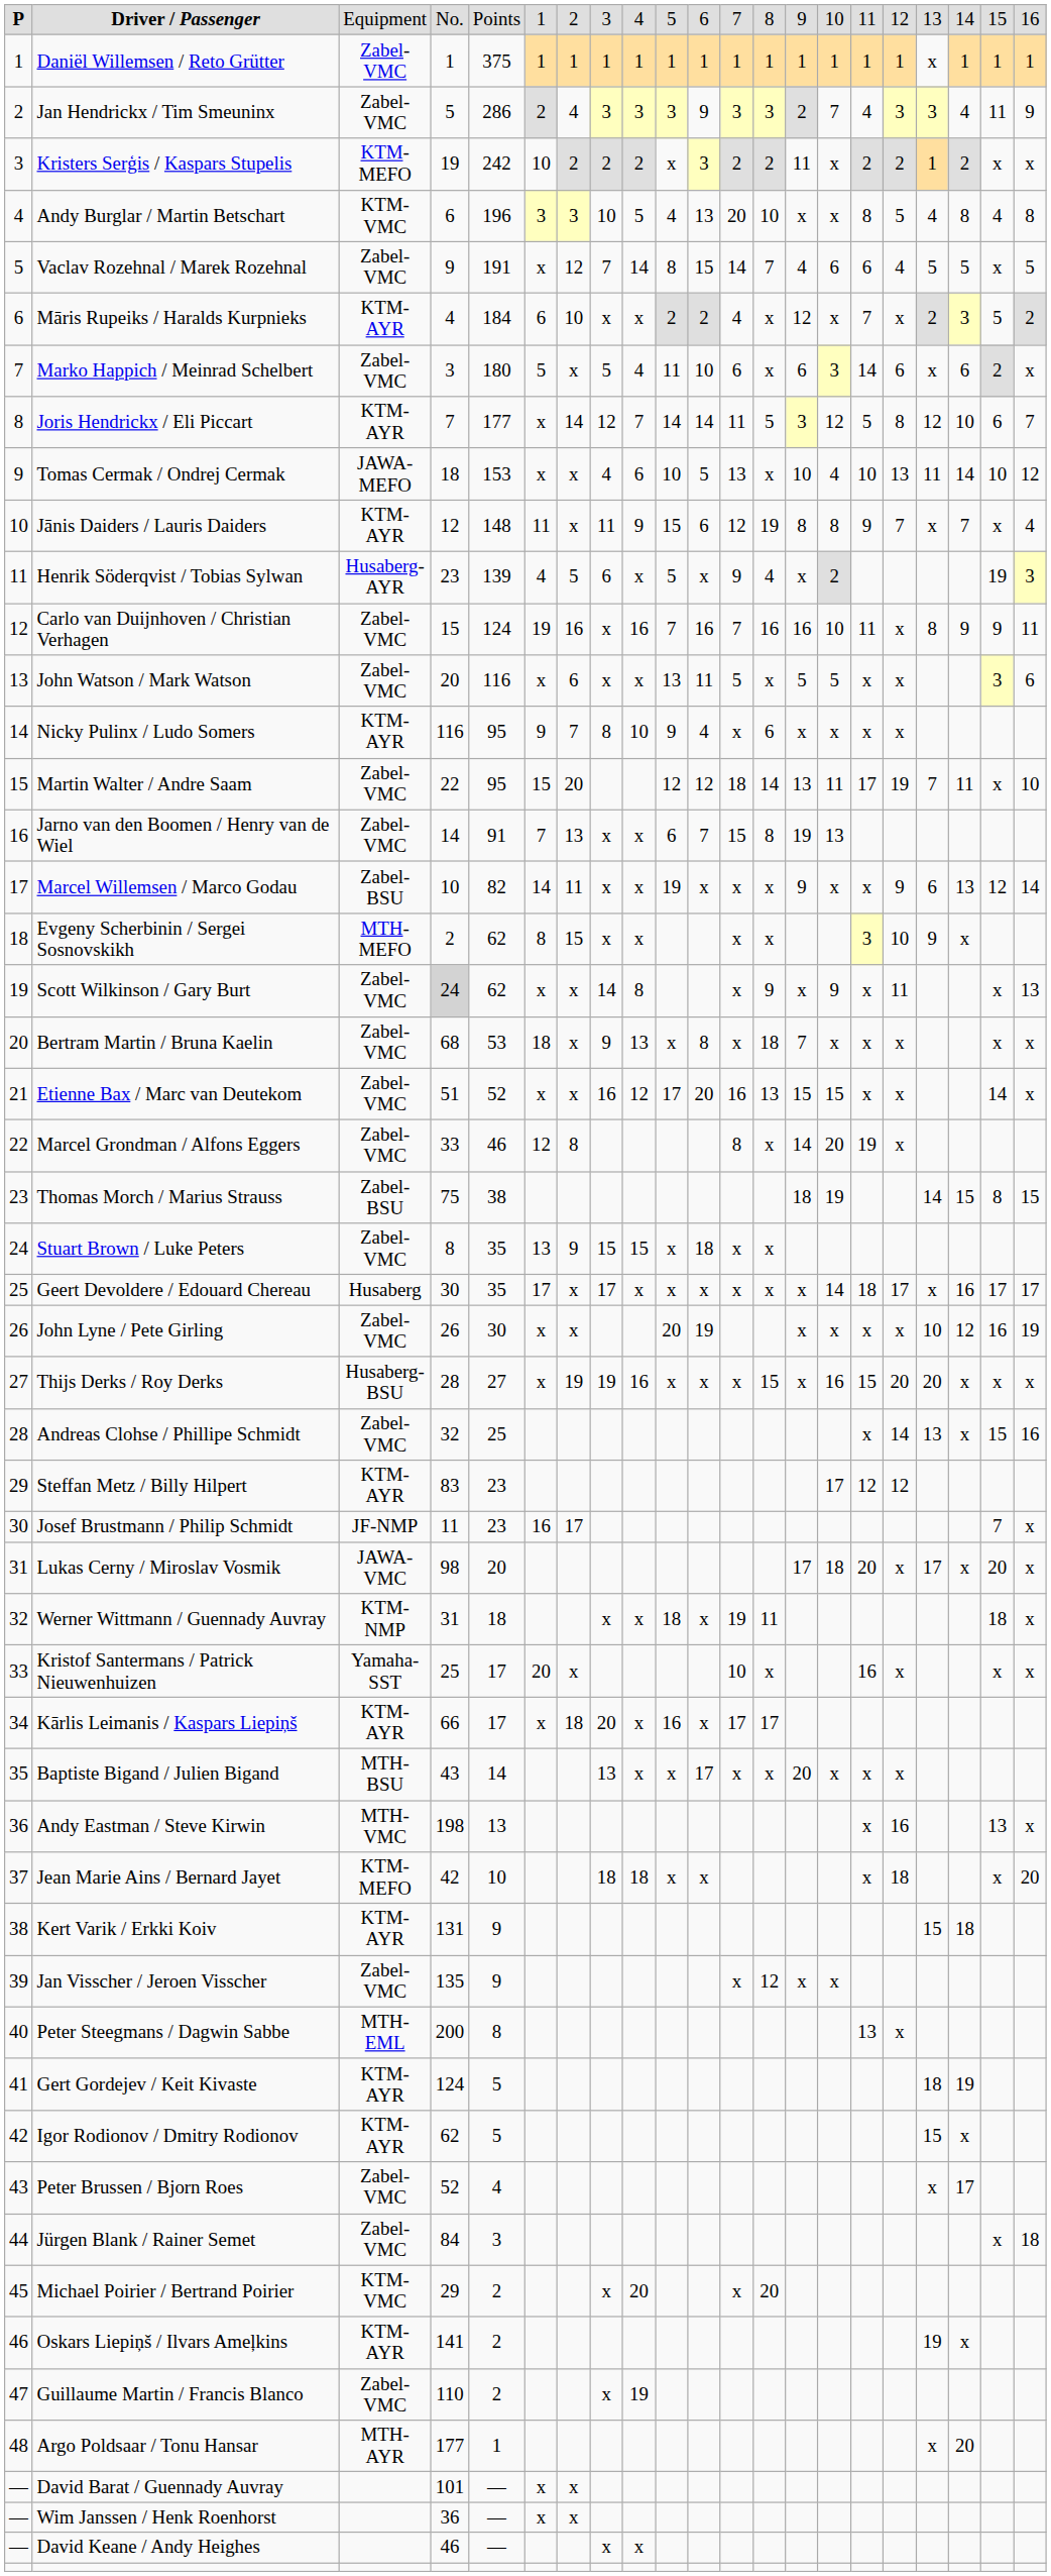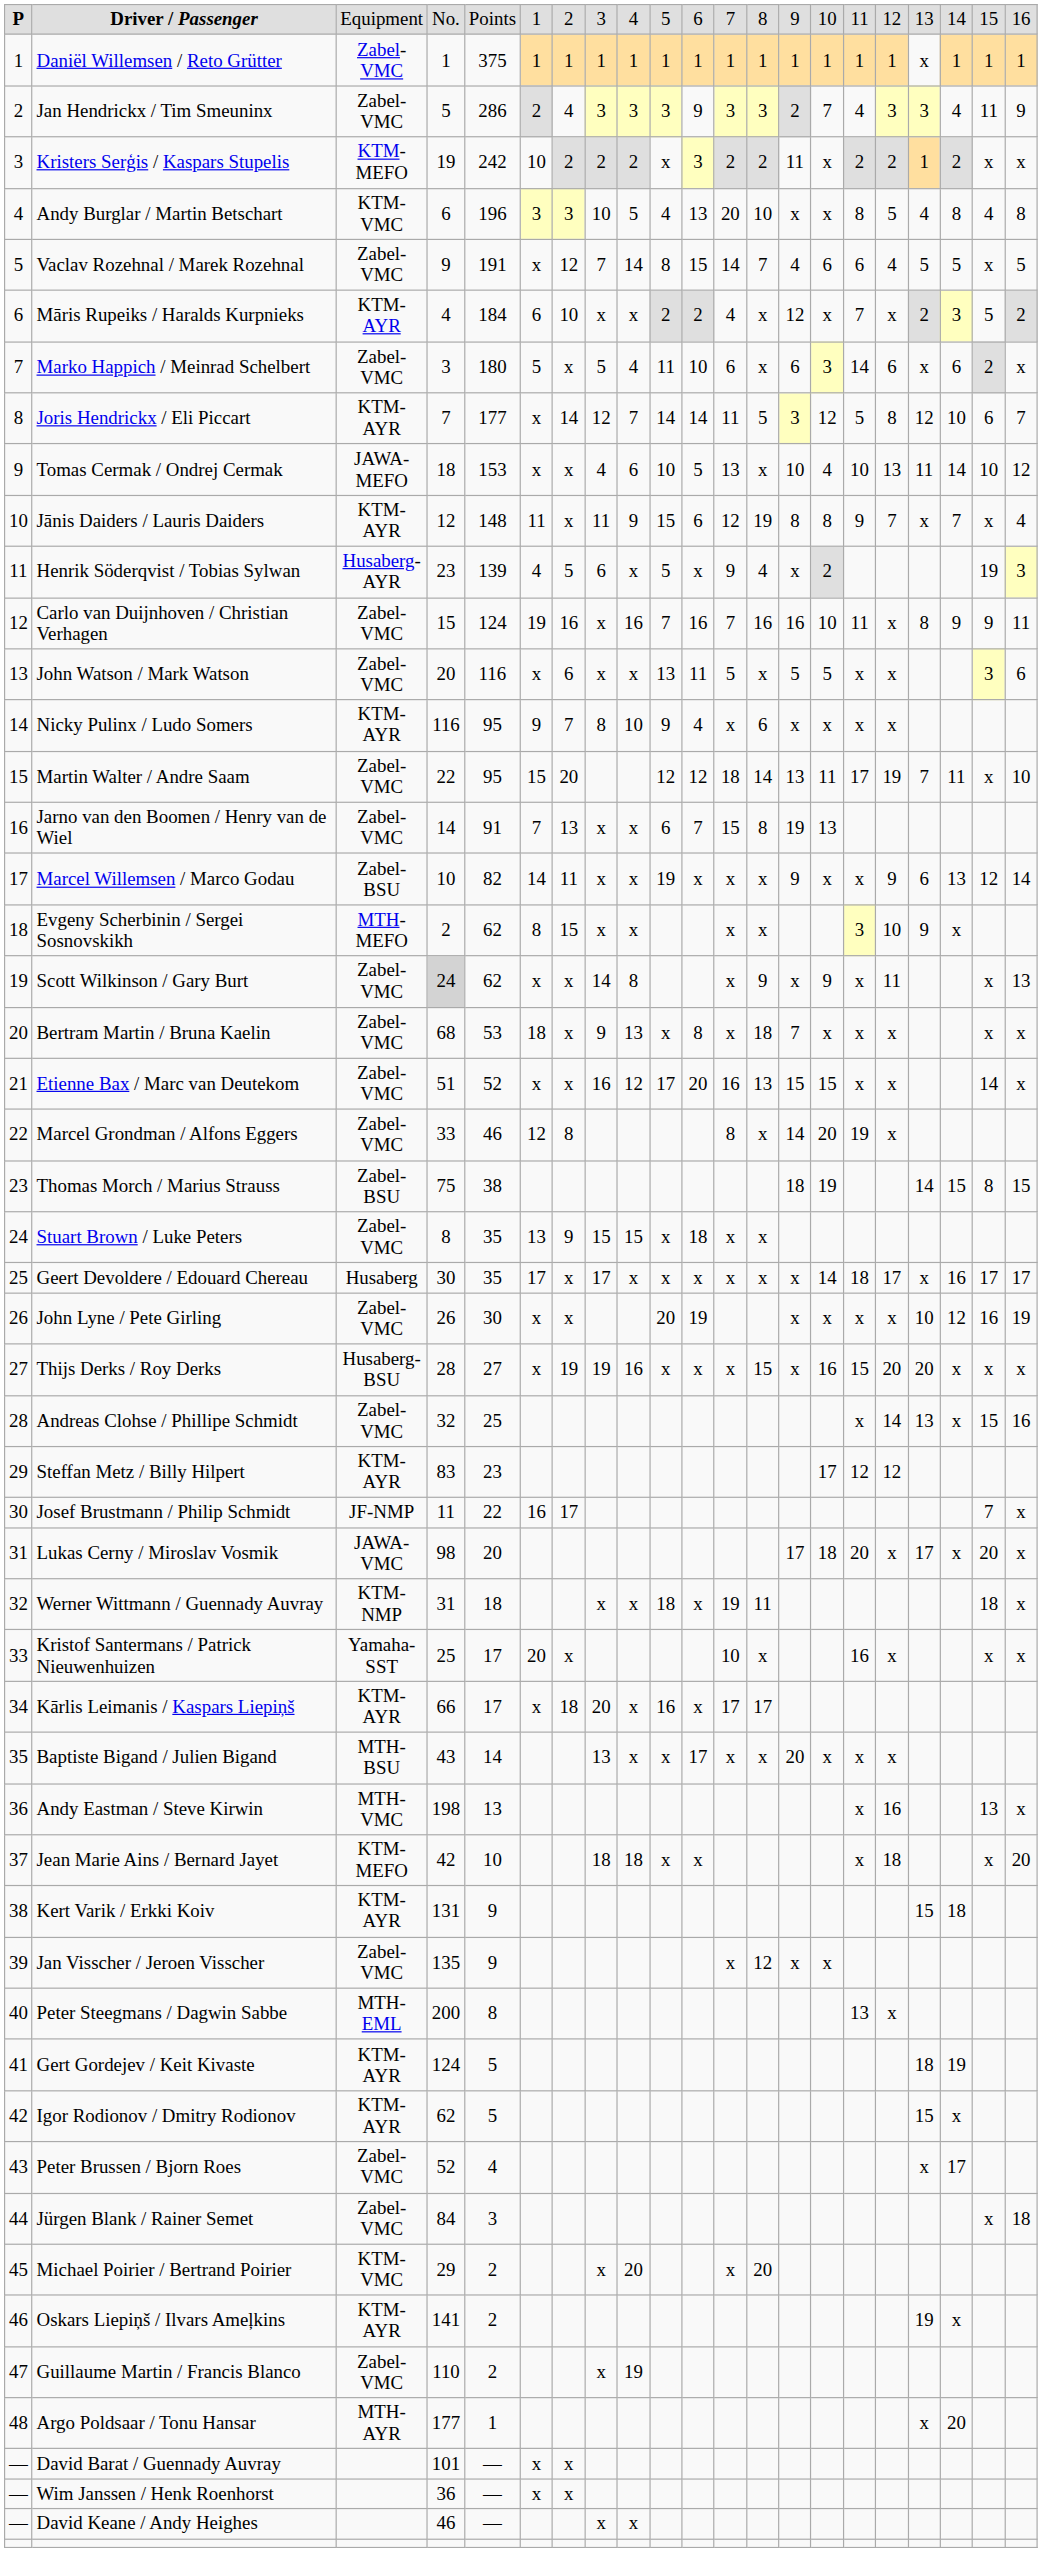Josef Brustmann / Philip Schmidt | column 5: 23 -> 22
